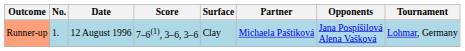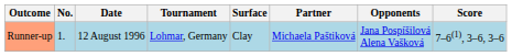columns swapped: Tournament <-> Score
